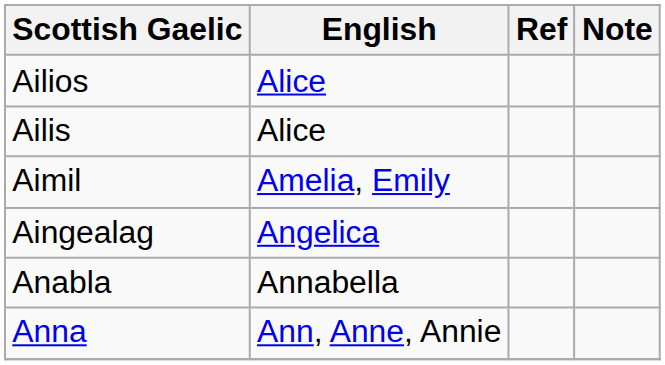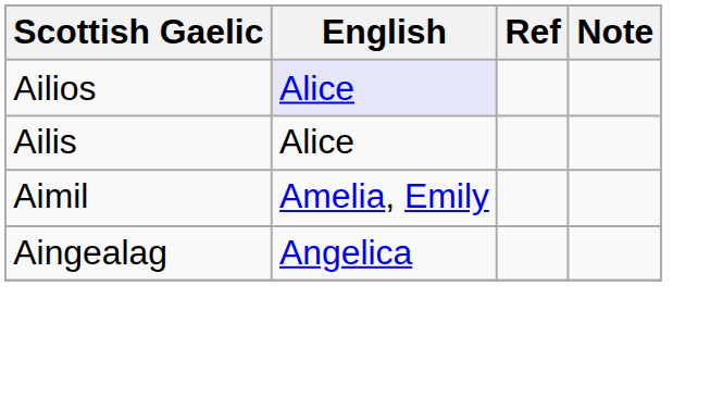Ailios | English: no background -> lavender background
- row: Anabla | Annabella
- row: Anna | Ann, Anne, Annie
